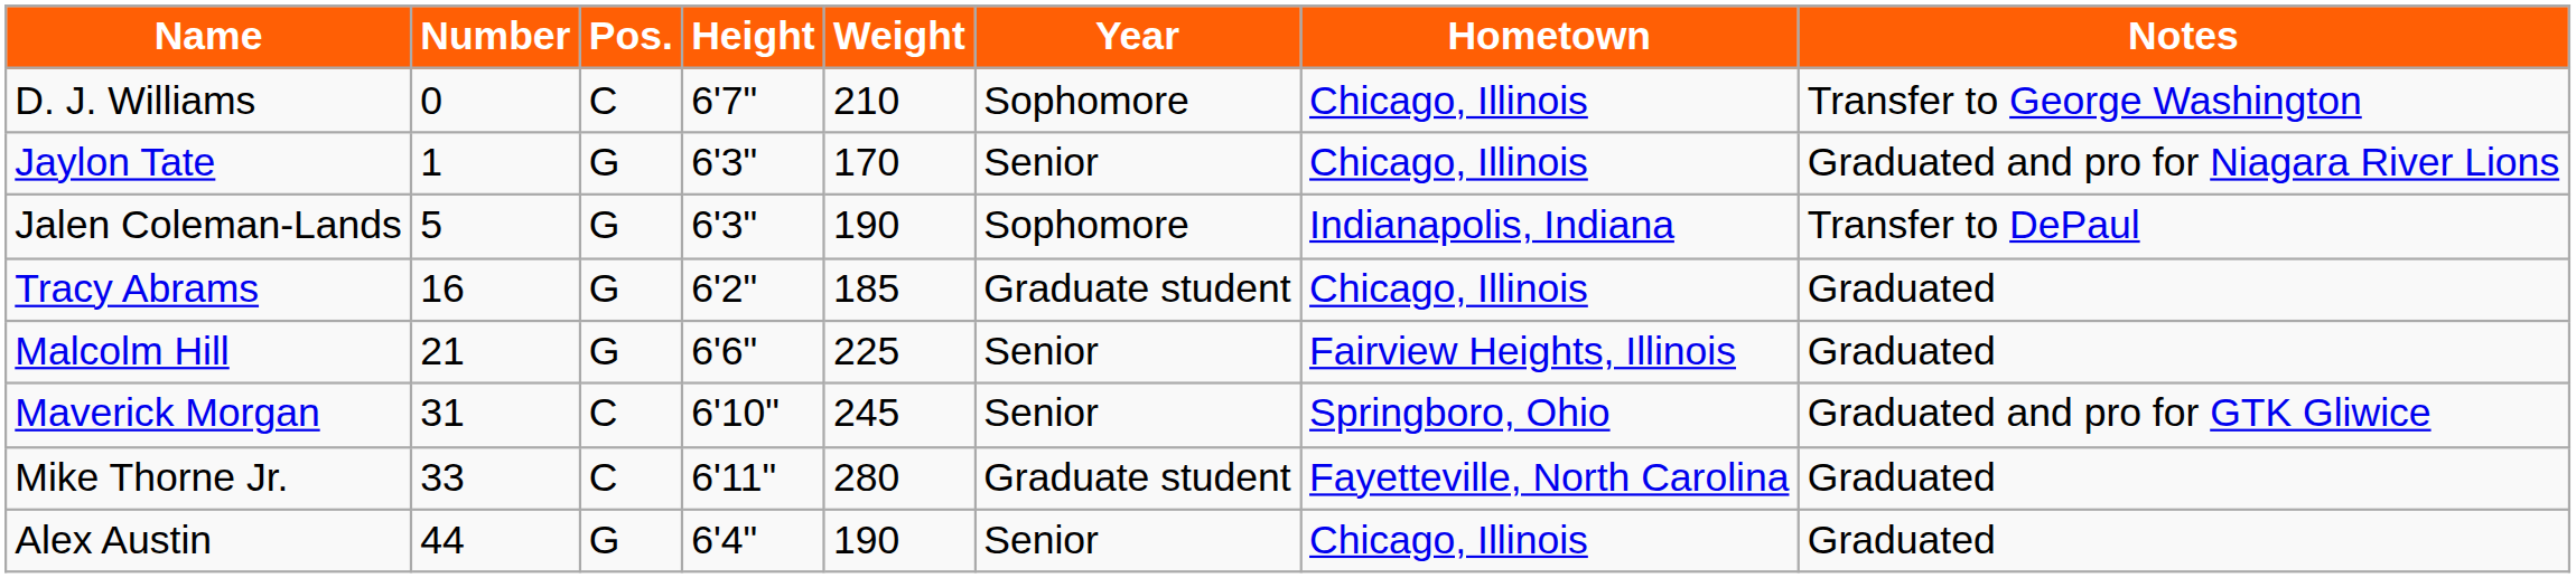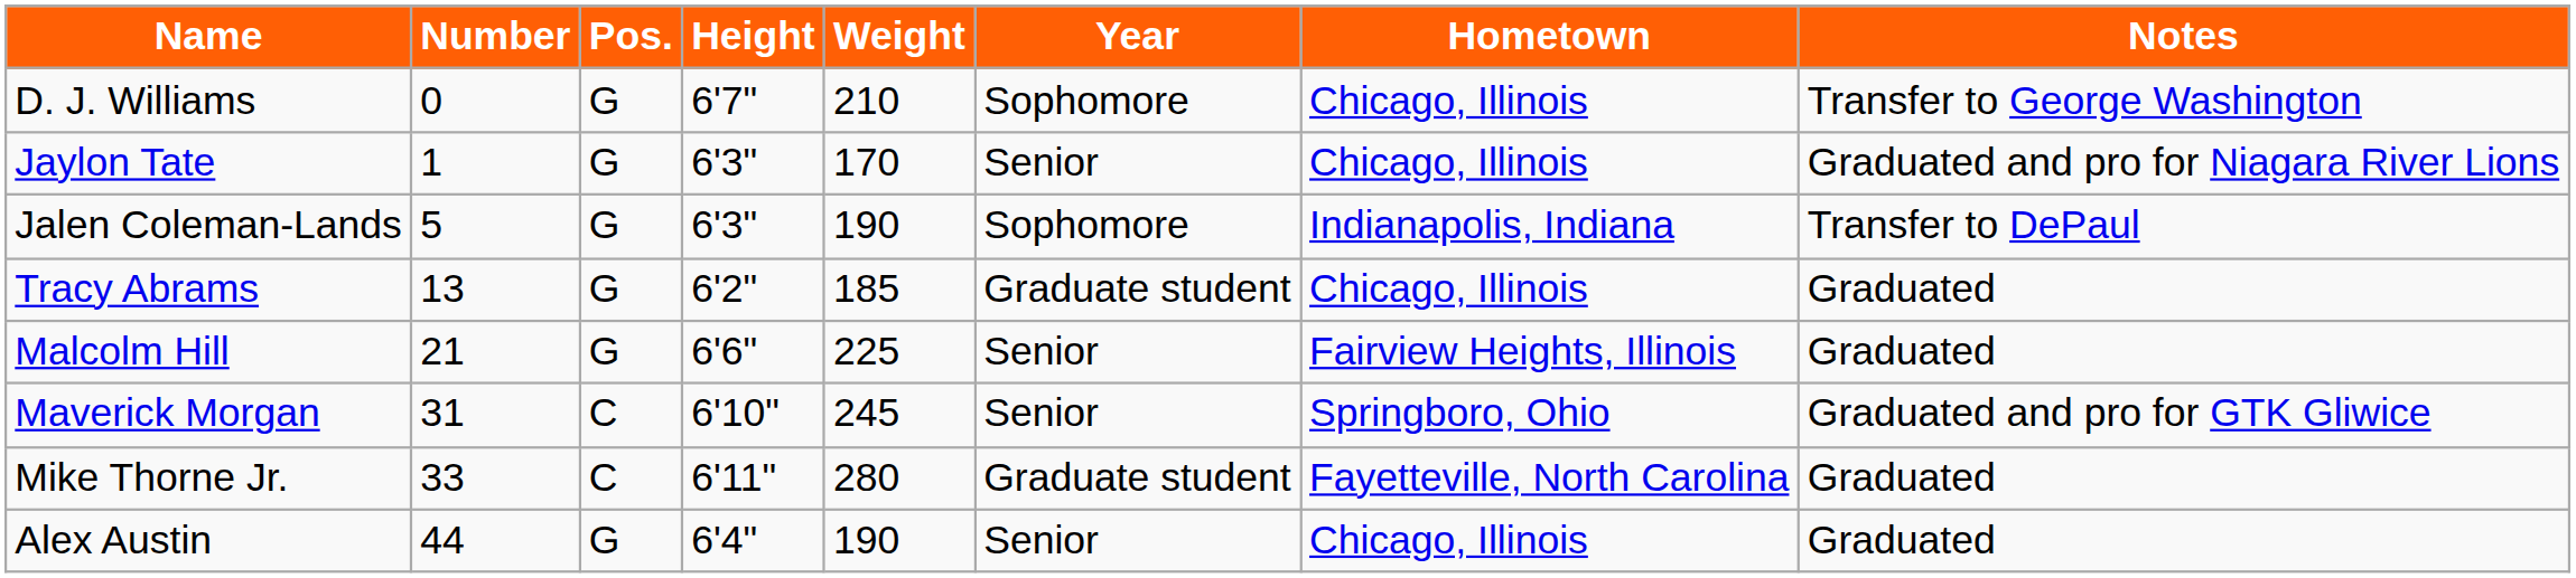D. J. Williams | Pos.: C -> G
Tracy Abrams | Number: 16 -> 13
